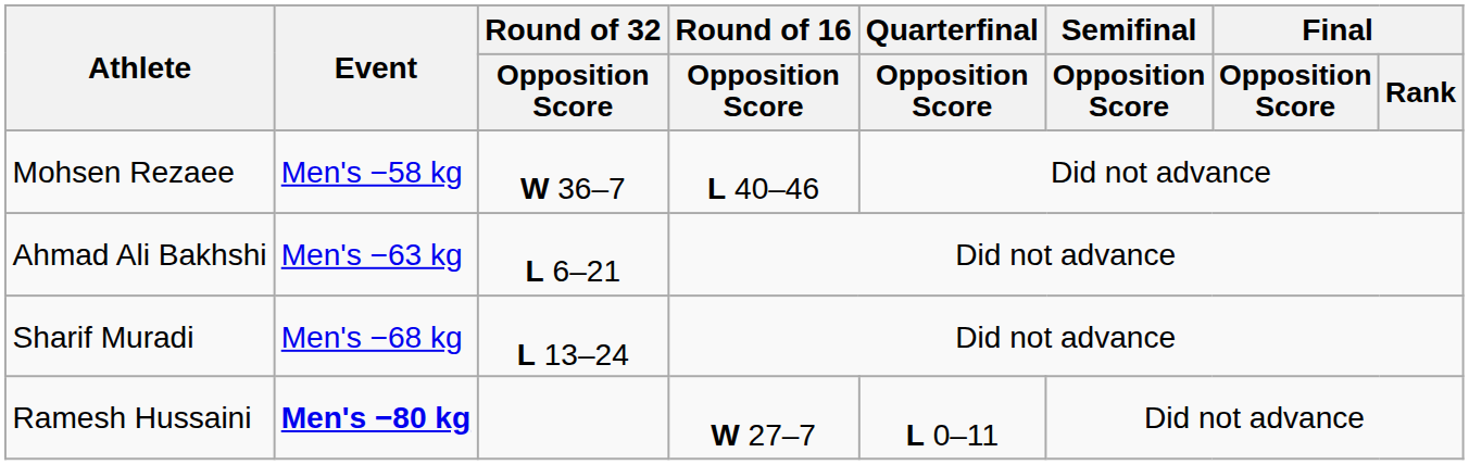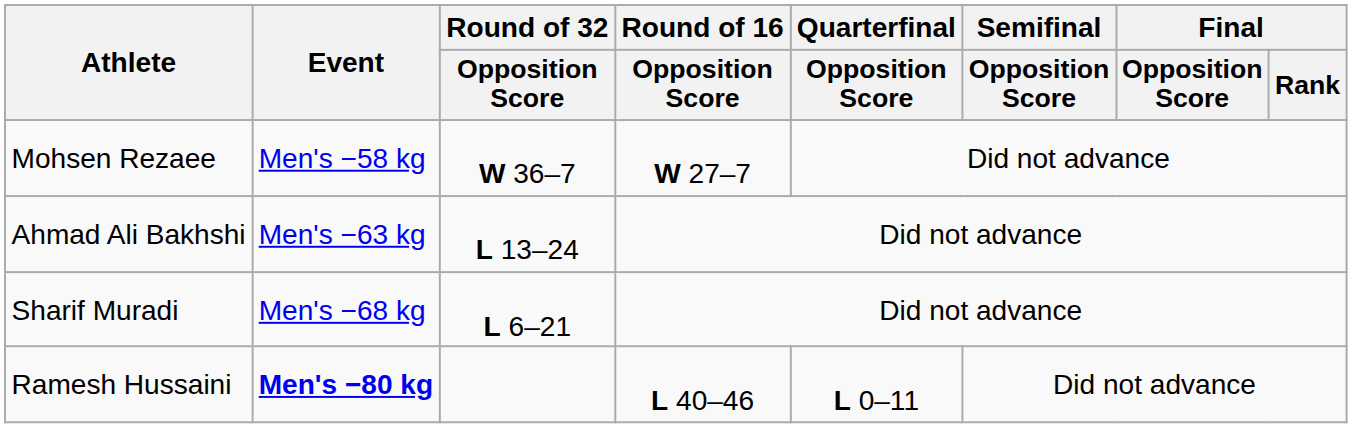Mohsen Rezaee | Round of 16 / Opposition Score: L 40–46 -> W 27–7
Ahmad Ali Bakhshi | Round of 32 / Opposition Score: L 6–21 -> L 13–24
Sharif Muradi | Round of 32 / Opposition Score: L 13–24 -> L 6–21
Ramesh Hussaini | Round of 16 / Opposition Score: W 27–7 -> L 40–46
